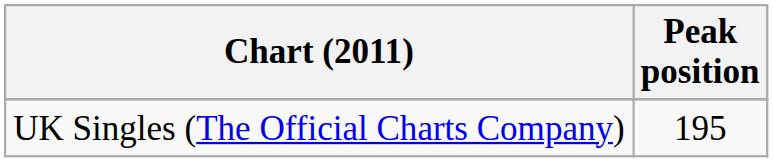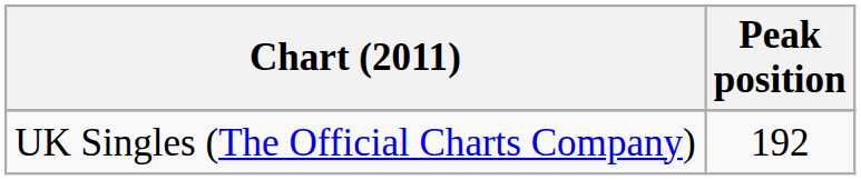UK Singles (The Official Charts Company) | Peak position: 195 -> 192
